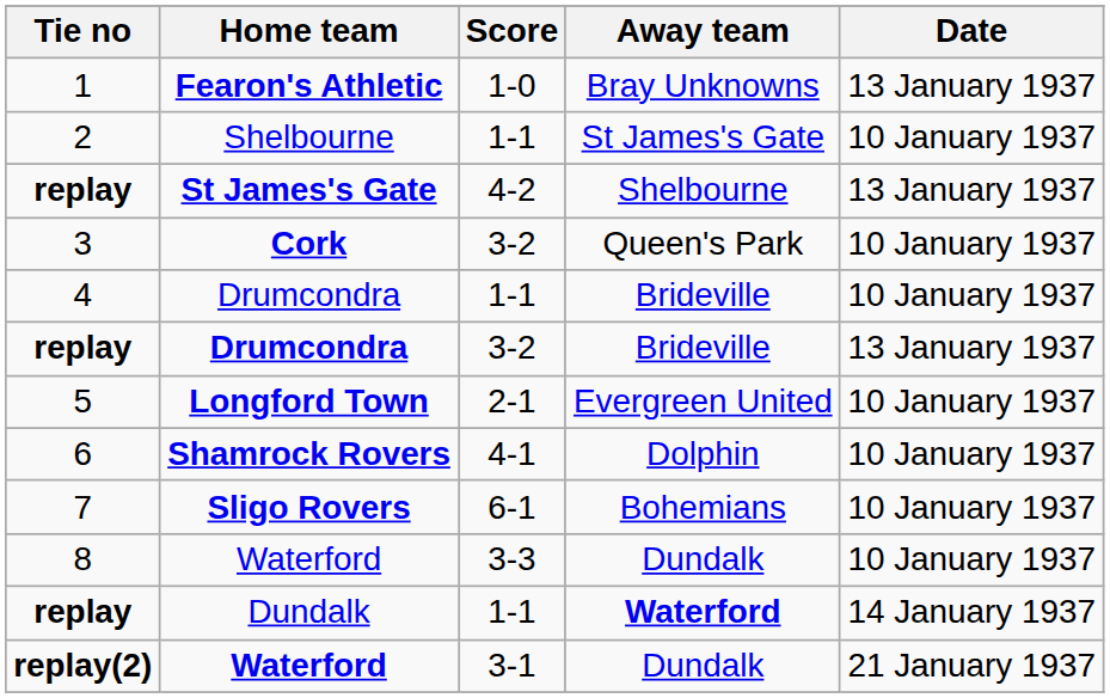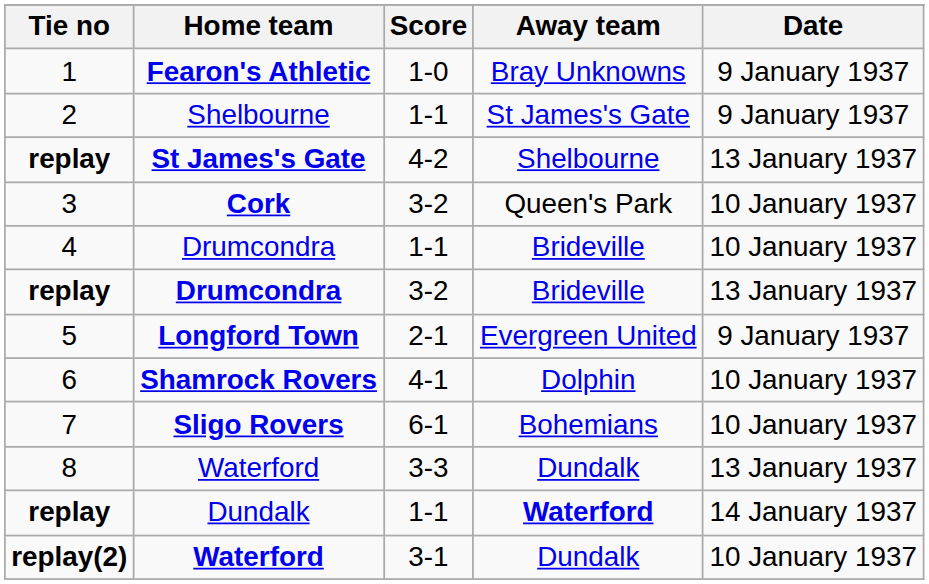1 | Date: 13 January 1937 -> 9 January 1937
2 | Date: 10 January 1937 -> 9 January 1937
5 | Date: 10 January 1937 -> 9 January 1937
8 | Date: 10 January 1937 -> 13 January 1937
replay(2) | Date: 21 January 1937 -> 10 January 1937
